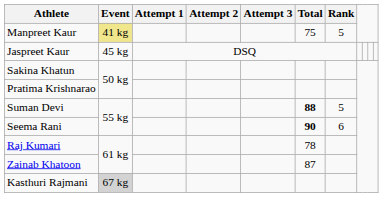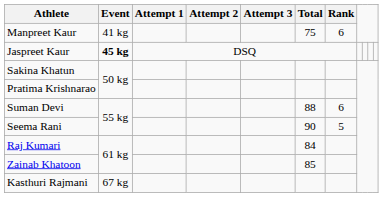Manpreet Kaur | Event: khaki background -> no background
Manpreet Kaur | Rank: 5 -> 6
Jaspreet Kaur | Event: normal -> bold
Suman Devi | Total: bold -> normal
Suman Devi | Rank: 5 -> 6
Seema Rani | Total: bold -> normal
Seema Rani | Rank: 6 -> 5
Raj Kumari | Total: 78 -> 84
Zainab Khatoon | Total: 87 -> 85
Kasthuri Rajmani | Event: lightgrey background -> no background
